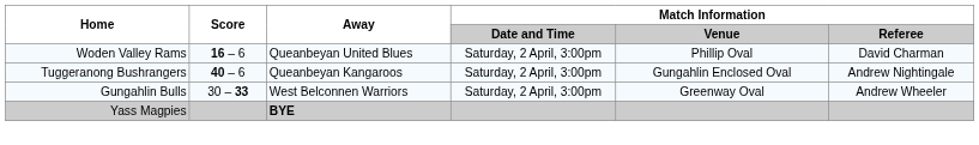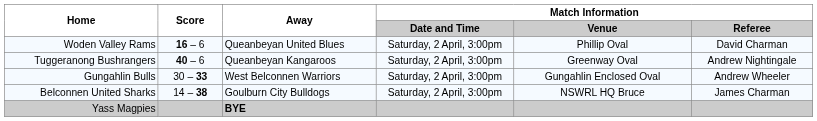Tuggeranong Bushrangers | Match Information / Venue: Gungahlin Enclosed Oval -> Greenway Oval
Gungahlin Bulls | Match Information / Venue: Greenway Oval -> Gungahlin Enclosed Oval
+ row: Belconnen United Sharks | 14 – 38 | Goulburn City Bulldogs | Saturday, 2 April, 3:00pm | NSWRL HQ Bruce | James Charman
